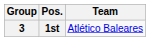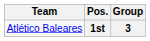columns swapped: Group <-> Team
